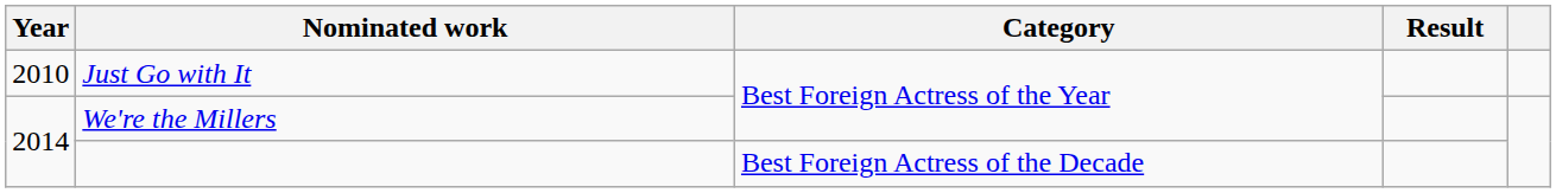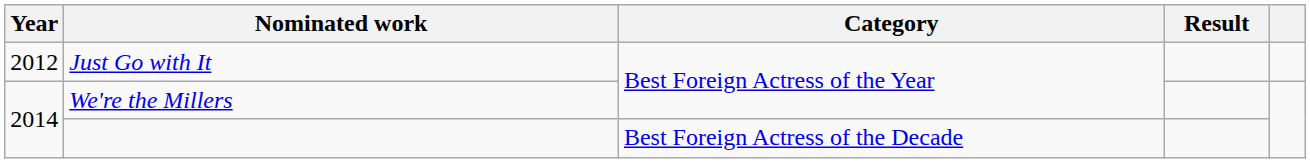Just Go with It | Year: 2010 -> 2012
